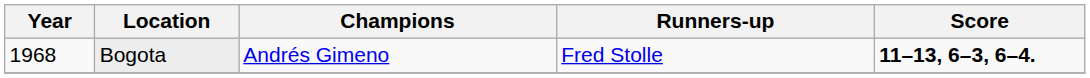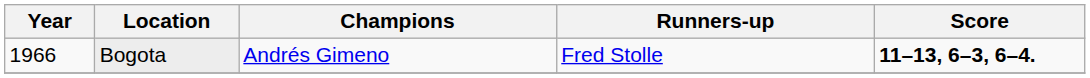Bogota | Year: 1968 -> 1966
